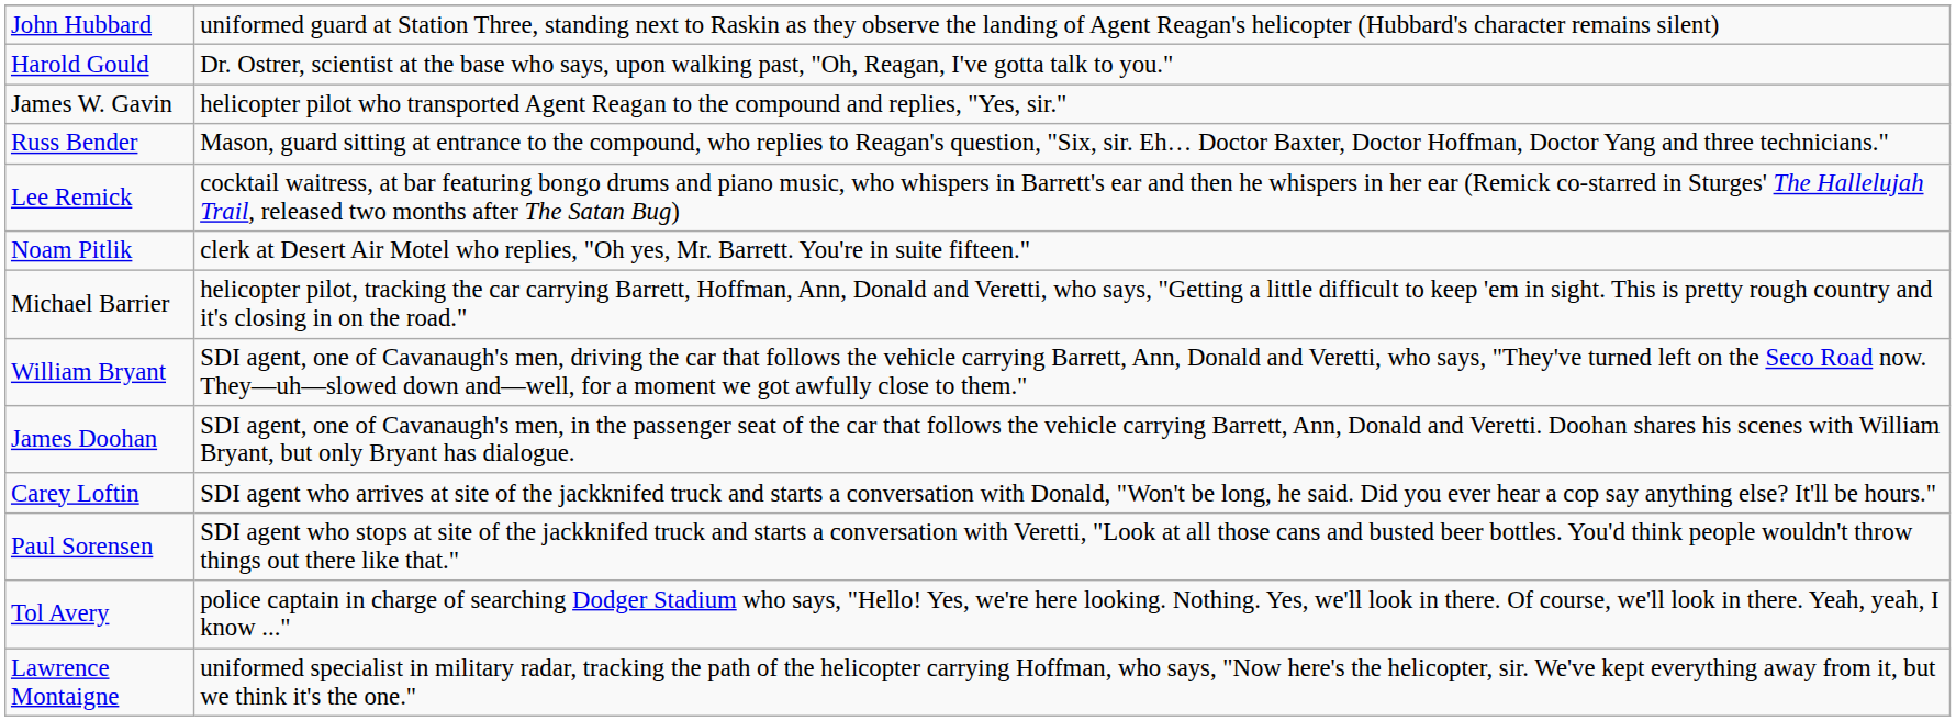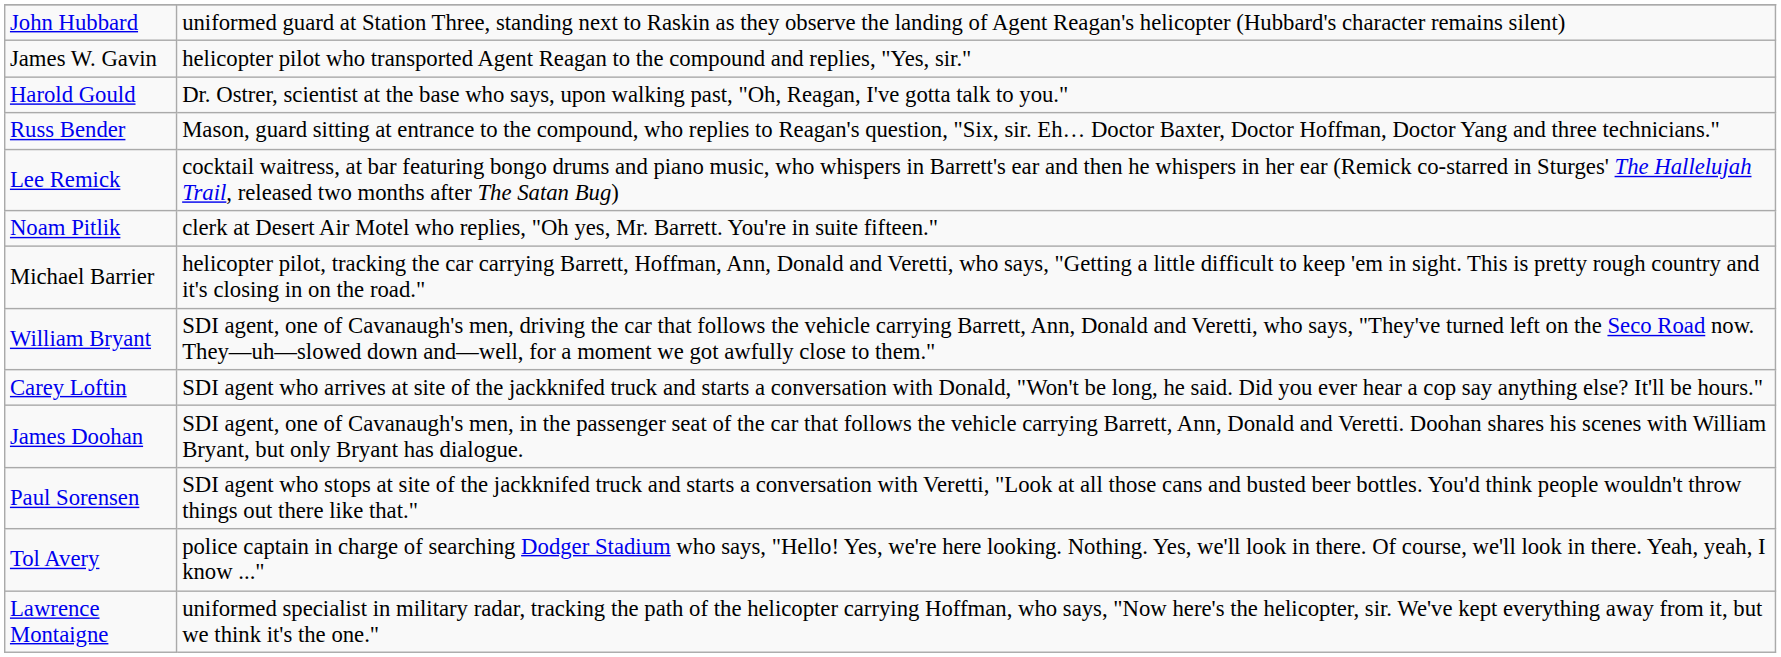rows swapped: James W. Gavin <-> Harold Gould
rows swapped: James Doohan <-> Carey Loftin
